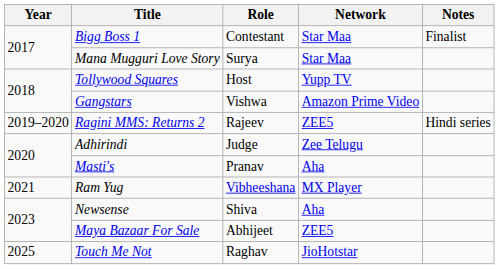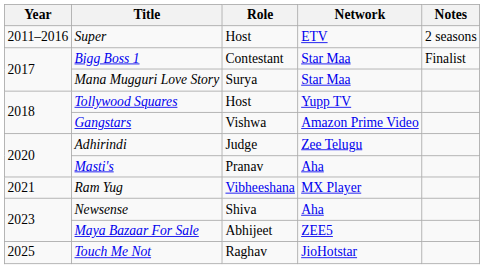+ row: 2011–2016 | Super | Host | ETV | 2 seasons
- row: 2019–2020 | Ragini MMS: Returns 2 | Rajeev | ZEE5 | Hindi series
